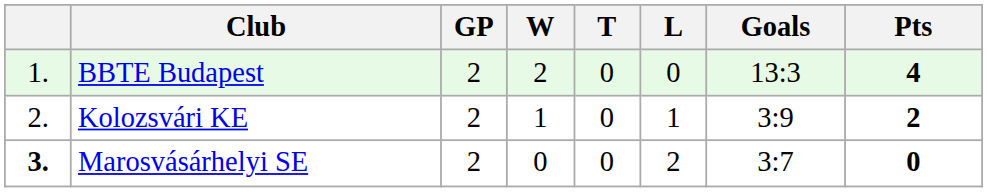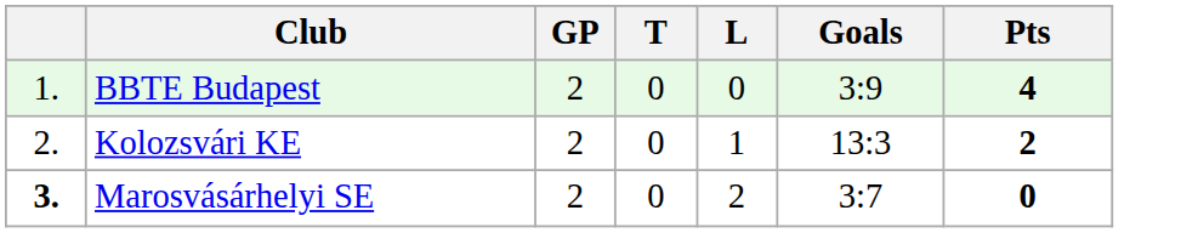- column: W | 2 | 1 | 0
BBTE Budapest | Goals: 13:3 -> 3:9
Kolozsvári KE | Goals: 3:9 -> 13:3
